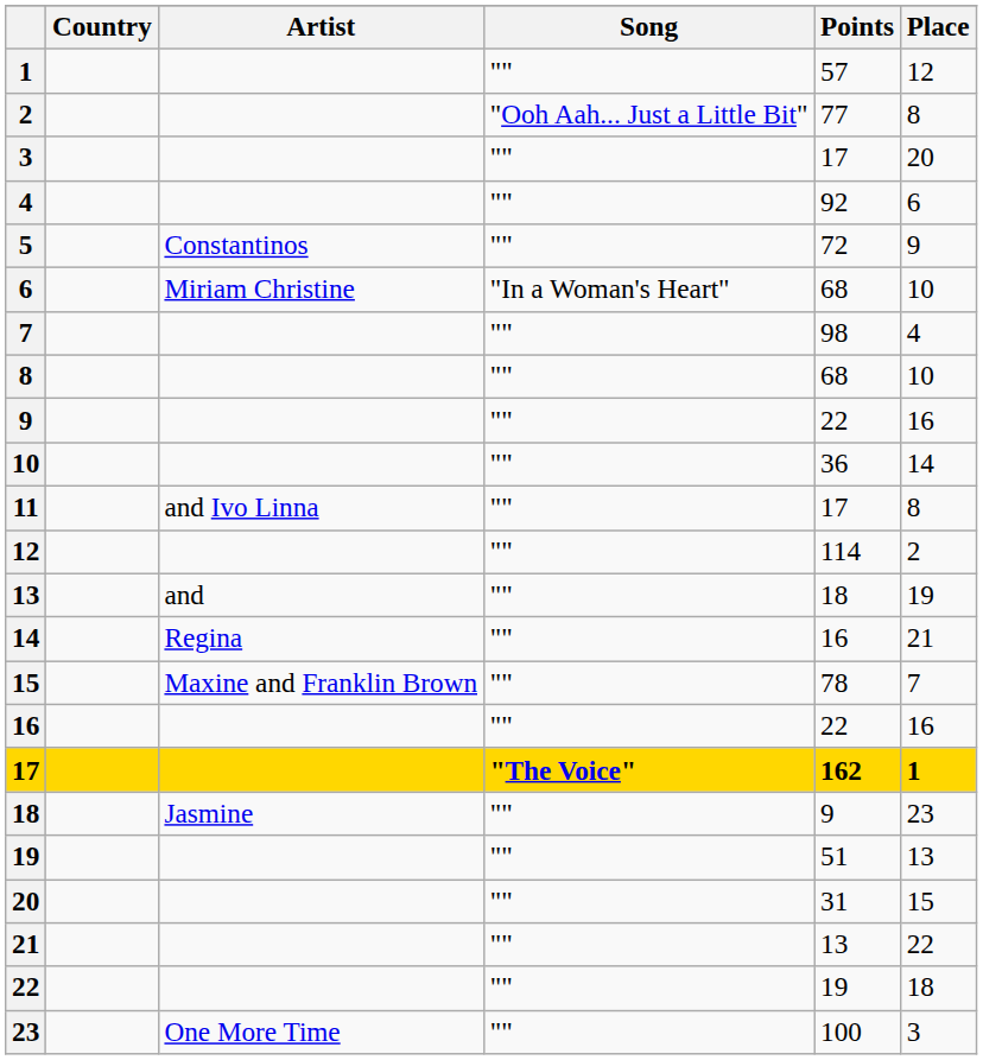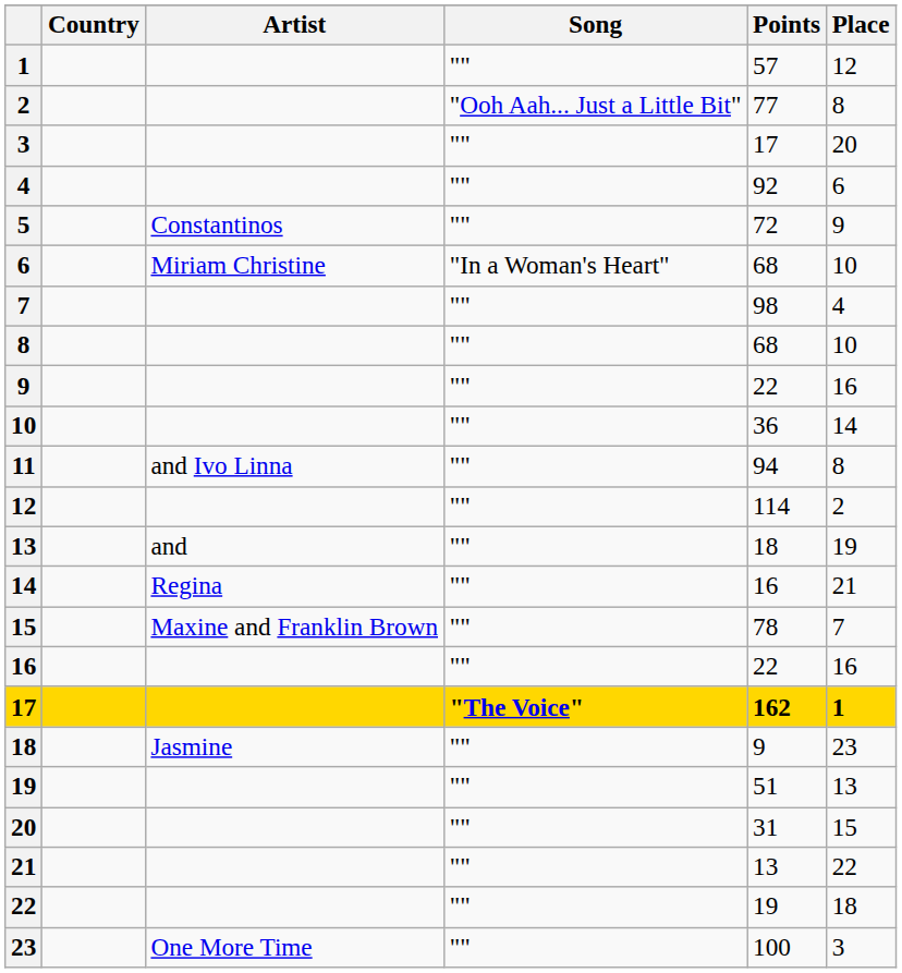11 | Points: 17 -> 94
